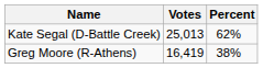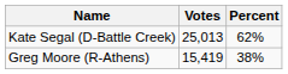Greg Moore (R-Athens) | Votes: 16,419 -> 15,419
